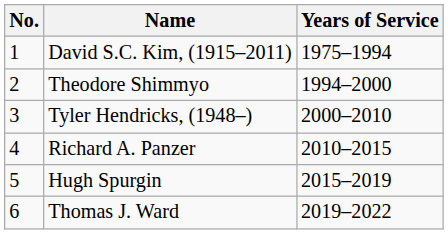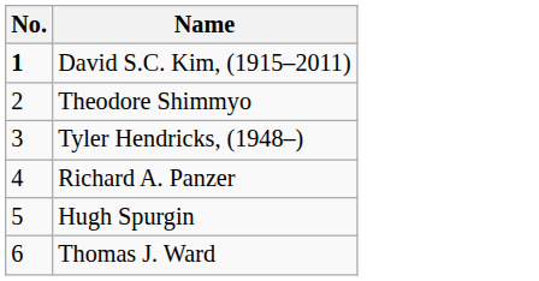- column: Years of Service | 1975–1994 | 1994–2000 | 2000–2010 | 2010–2015 | 2015–2019 | 2019–2022
David S.C. Kim, (1915–2011) | No.: normal -> bold
